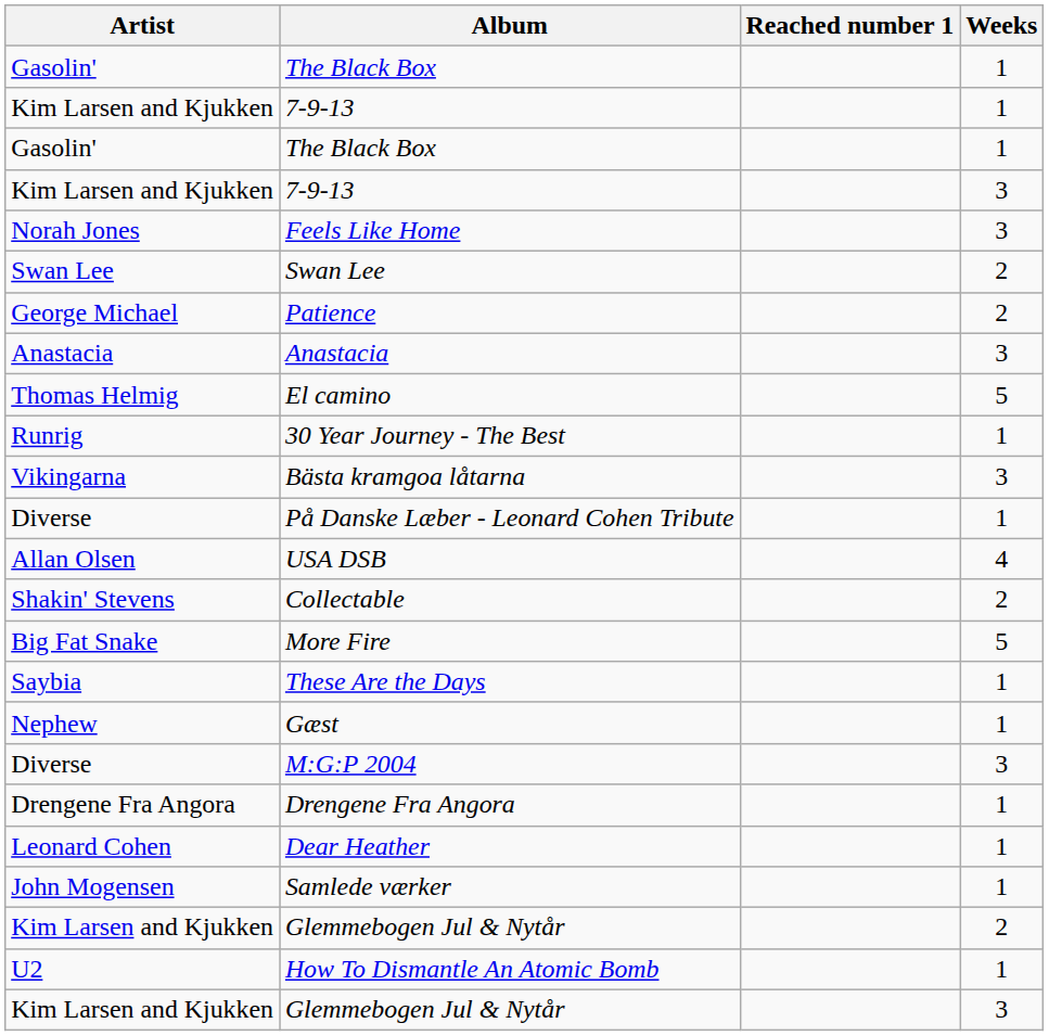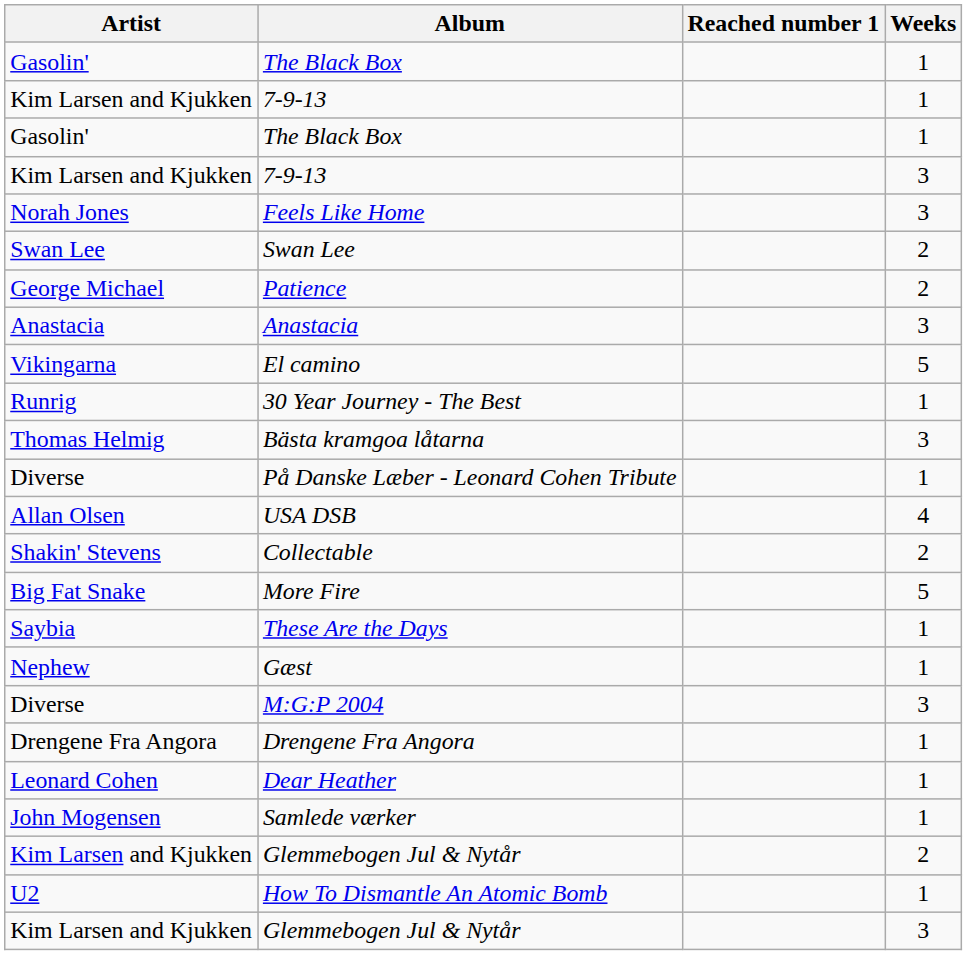El camino | Artist: Thomas Helmig -> Vikingarna
Bästa kramgoa låtarna | Artist: Vikingarna -> Thomas Helmig
